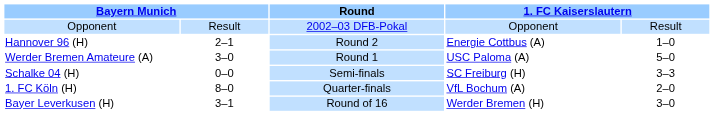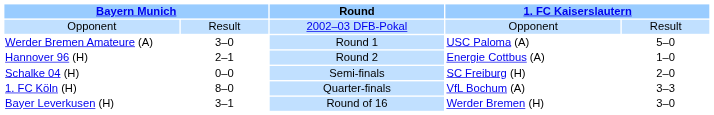rows swapped: Werder Bremen Amateure (A) <-> Hannover 96 (H)
Schalke 04 (H) | column 5: 3–3 -> 2–0
1. FC Köln (H) | column 5: 2–0 -> 3–3
